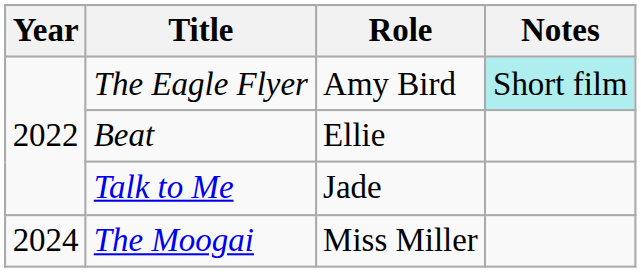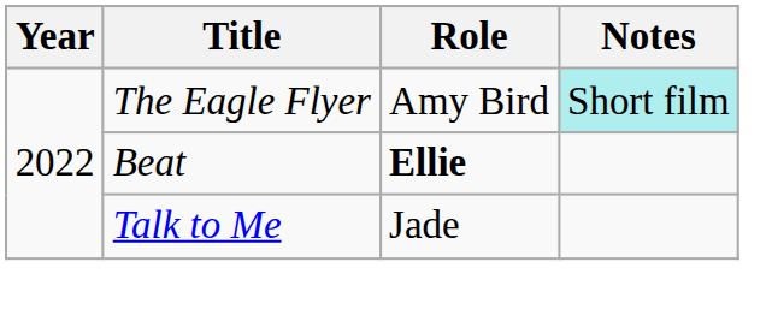Beat | Role: normal -> bold
- row: 2024 | The Moogai | Miss Miller
